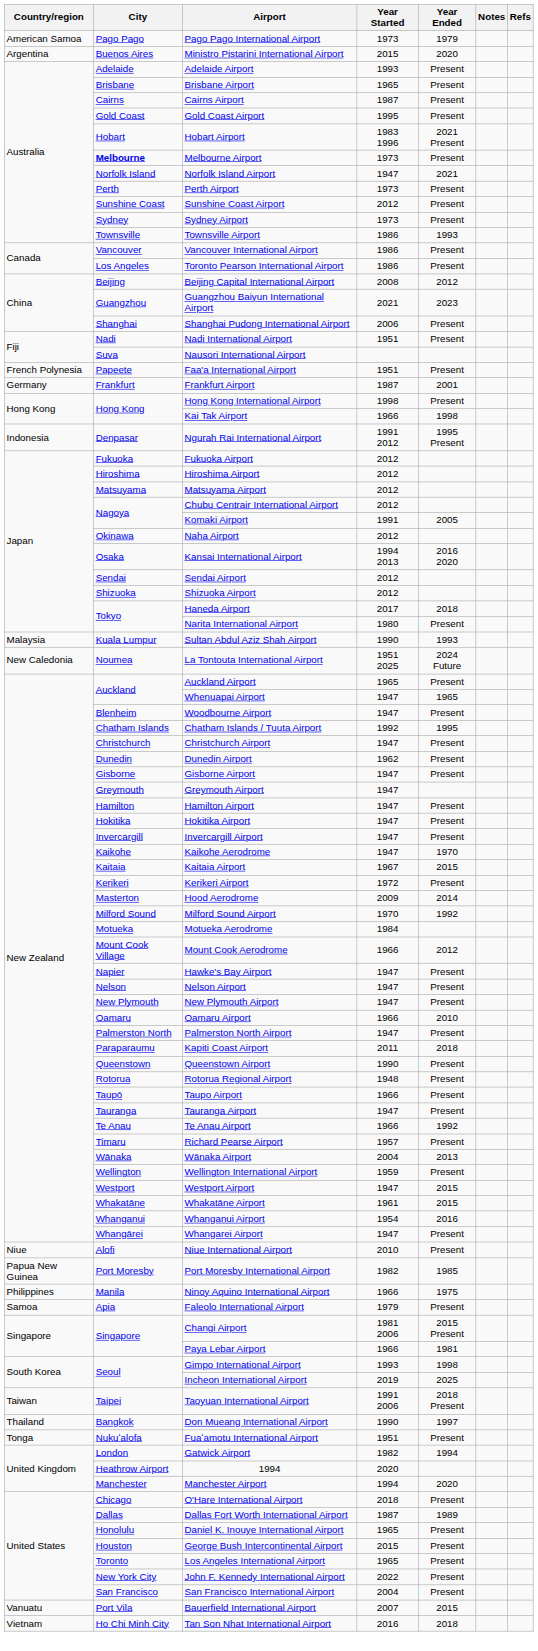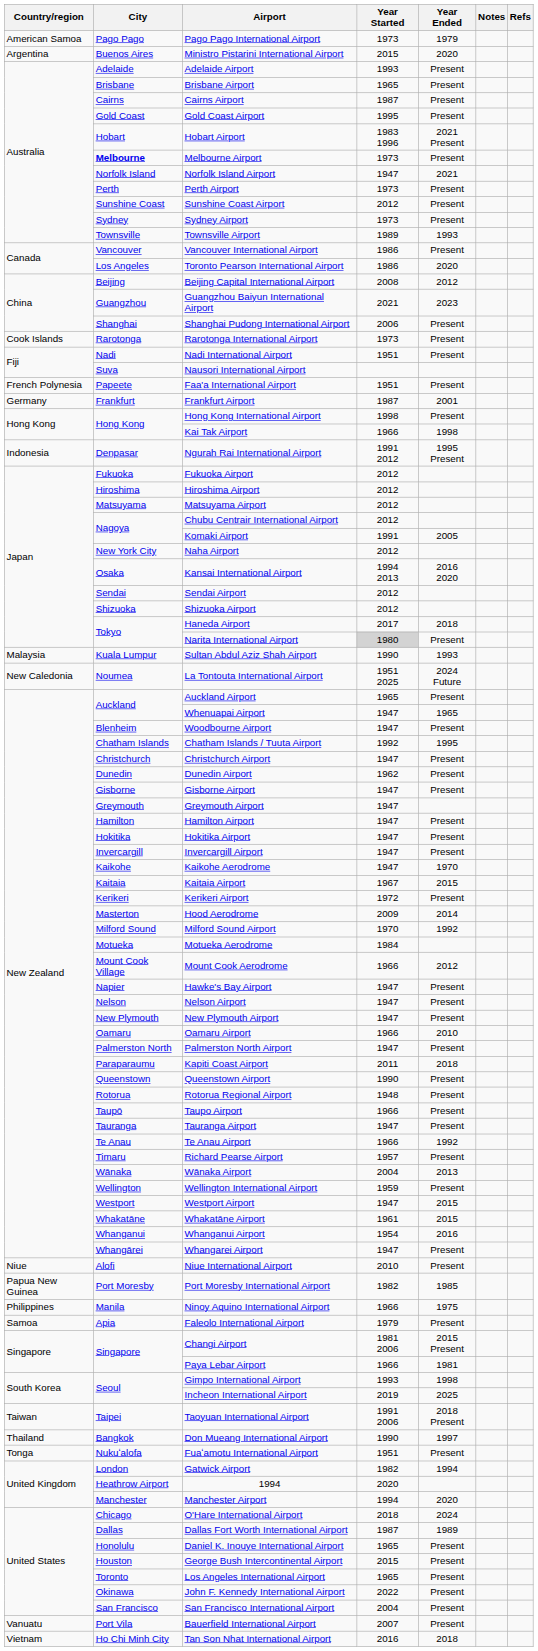Townsville Airport | Year Started: 1986 -> 1989
Toronto Pearson International Airport | Year Ended: Present -> 2020
+ row: Cook Islands | Rarotonga | Rarotonga International Airport | 1973 | Present
Naha Airport | City: Okinawa -> New York City
Narita International Airport | Year Started: no background -> lightgrey background
O'Hare International Airport | Year Ended: Present -> 2024
John F. Kennedy International Airport | City: New York City -> Okinawa
Bauerfield International Airport | Year Ended: 2015 -> Present
